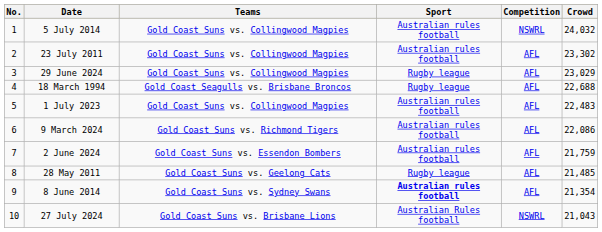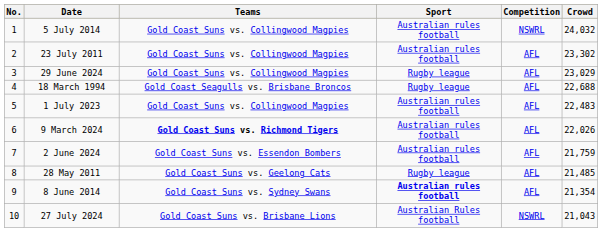9 March 2024 | Teams: normal -> bold
9 March 2024 | Crowd: 22,086 -> 22,026
